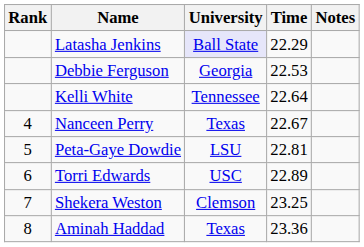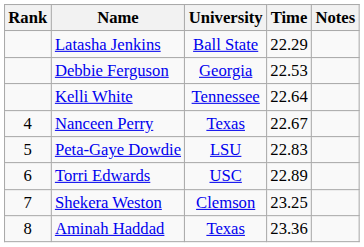Latasha Jenkins | University: lavender background -> no background
Peta-Gaye Dowdie | Time: 22.81 -> 22.83
